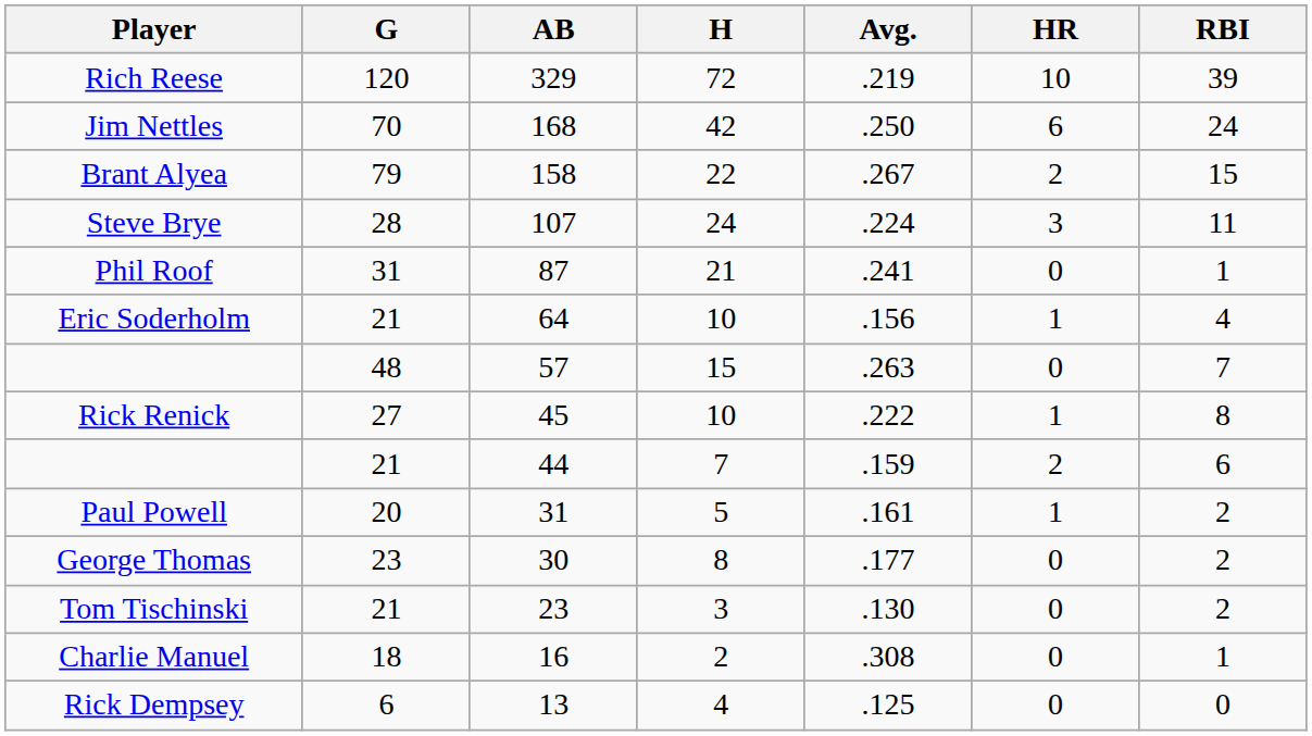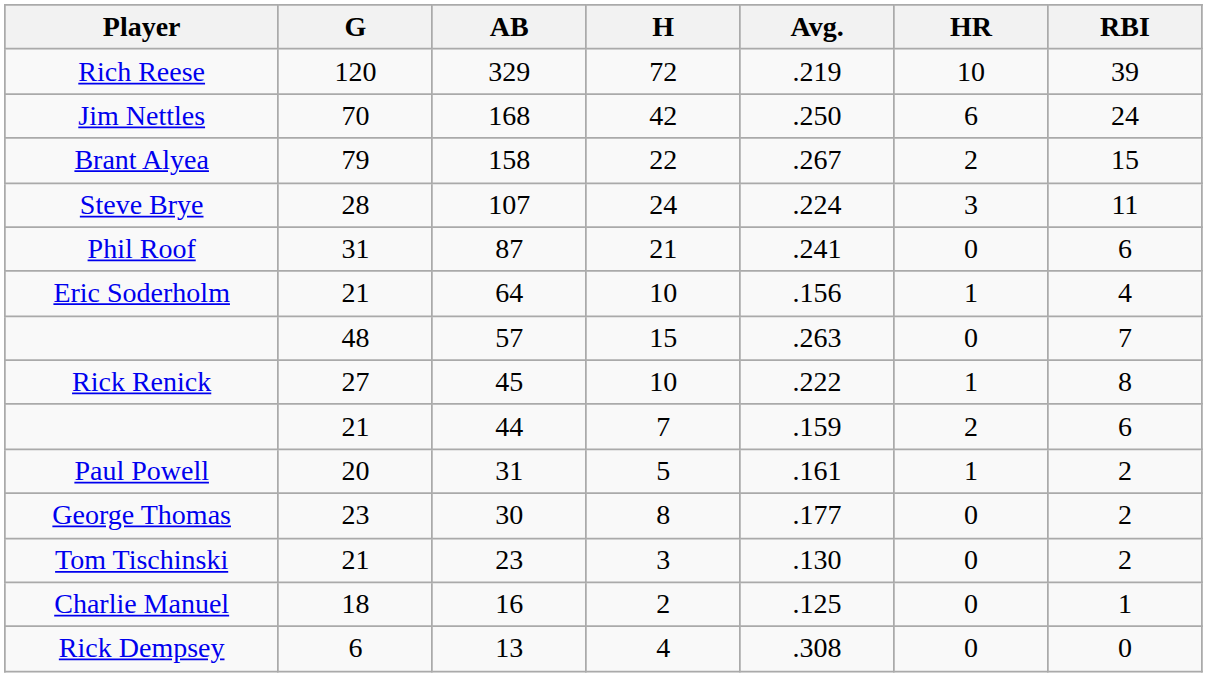Phil Roof | RBI: 1 -> 6
Charlie Manuel | Avg.: .308 -> .125
Rick Dempsey | Avg.: .125 -> .308
